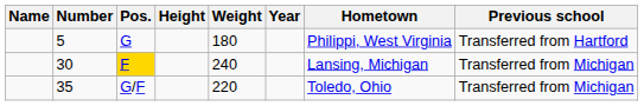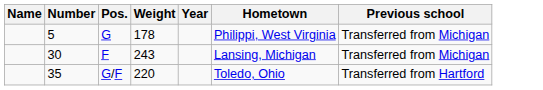- column: Height
5 | Weight: 180 -> 178
5 | Previous school: Transferred from Hartford -> Transferred from Michigan
30 | Pos.: gold background -> no background
30 | Weight: 240 -> 243
35 | Previous school: Transferred from Michigan -> Transferred from Hartford
